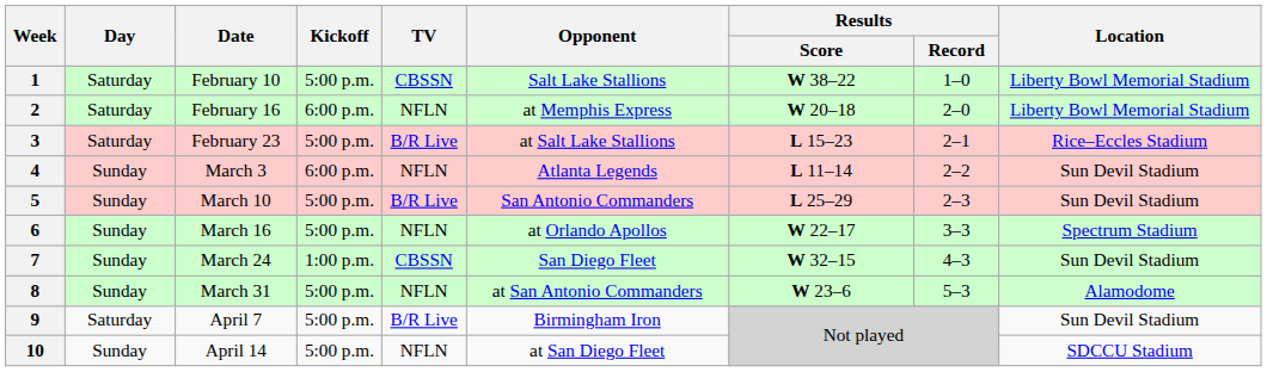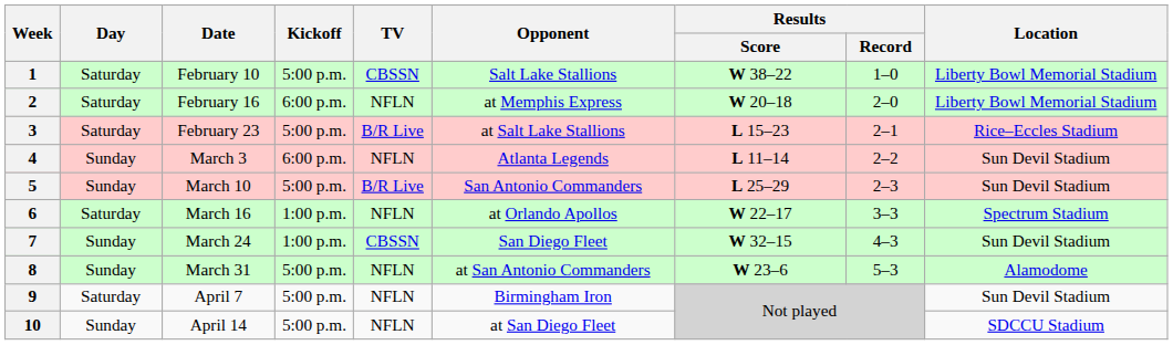6 | Day: Sunday -> Saturday
6 | Kickoff: 5:00 p.m. -> 1:00 p.m.
9 | TV: B/R Live -> NFLN
